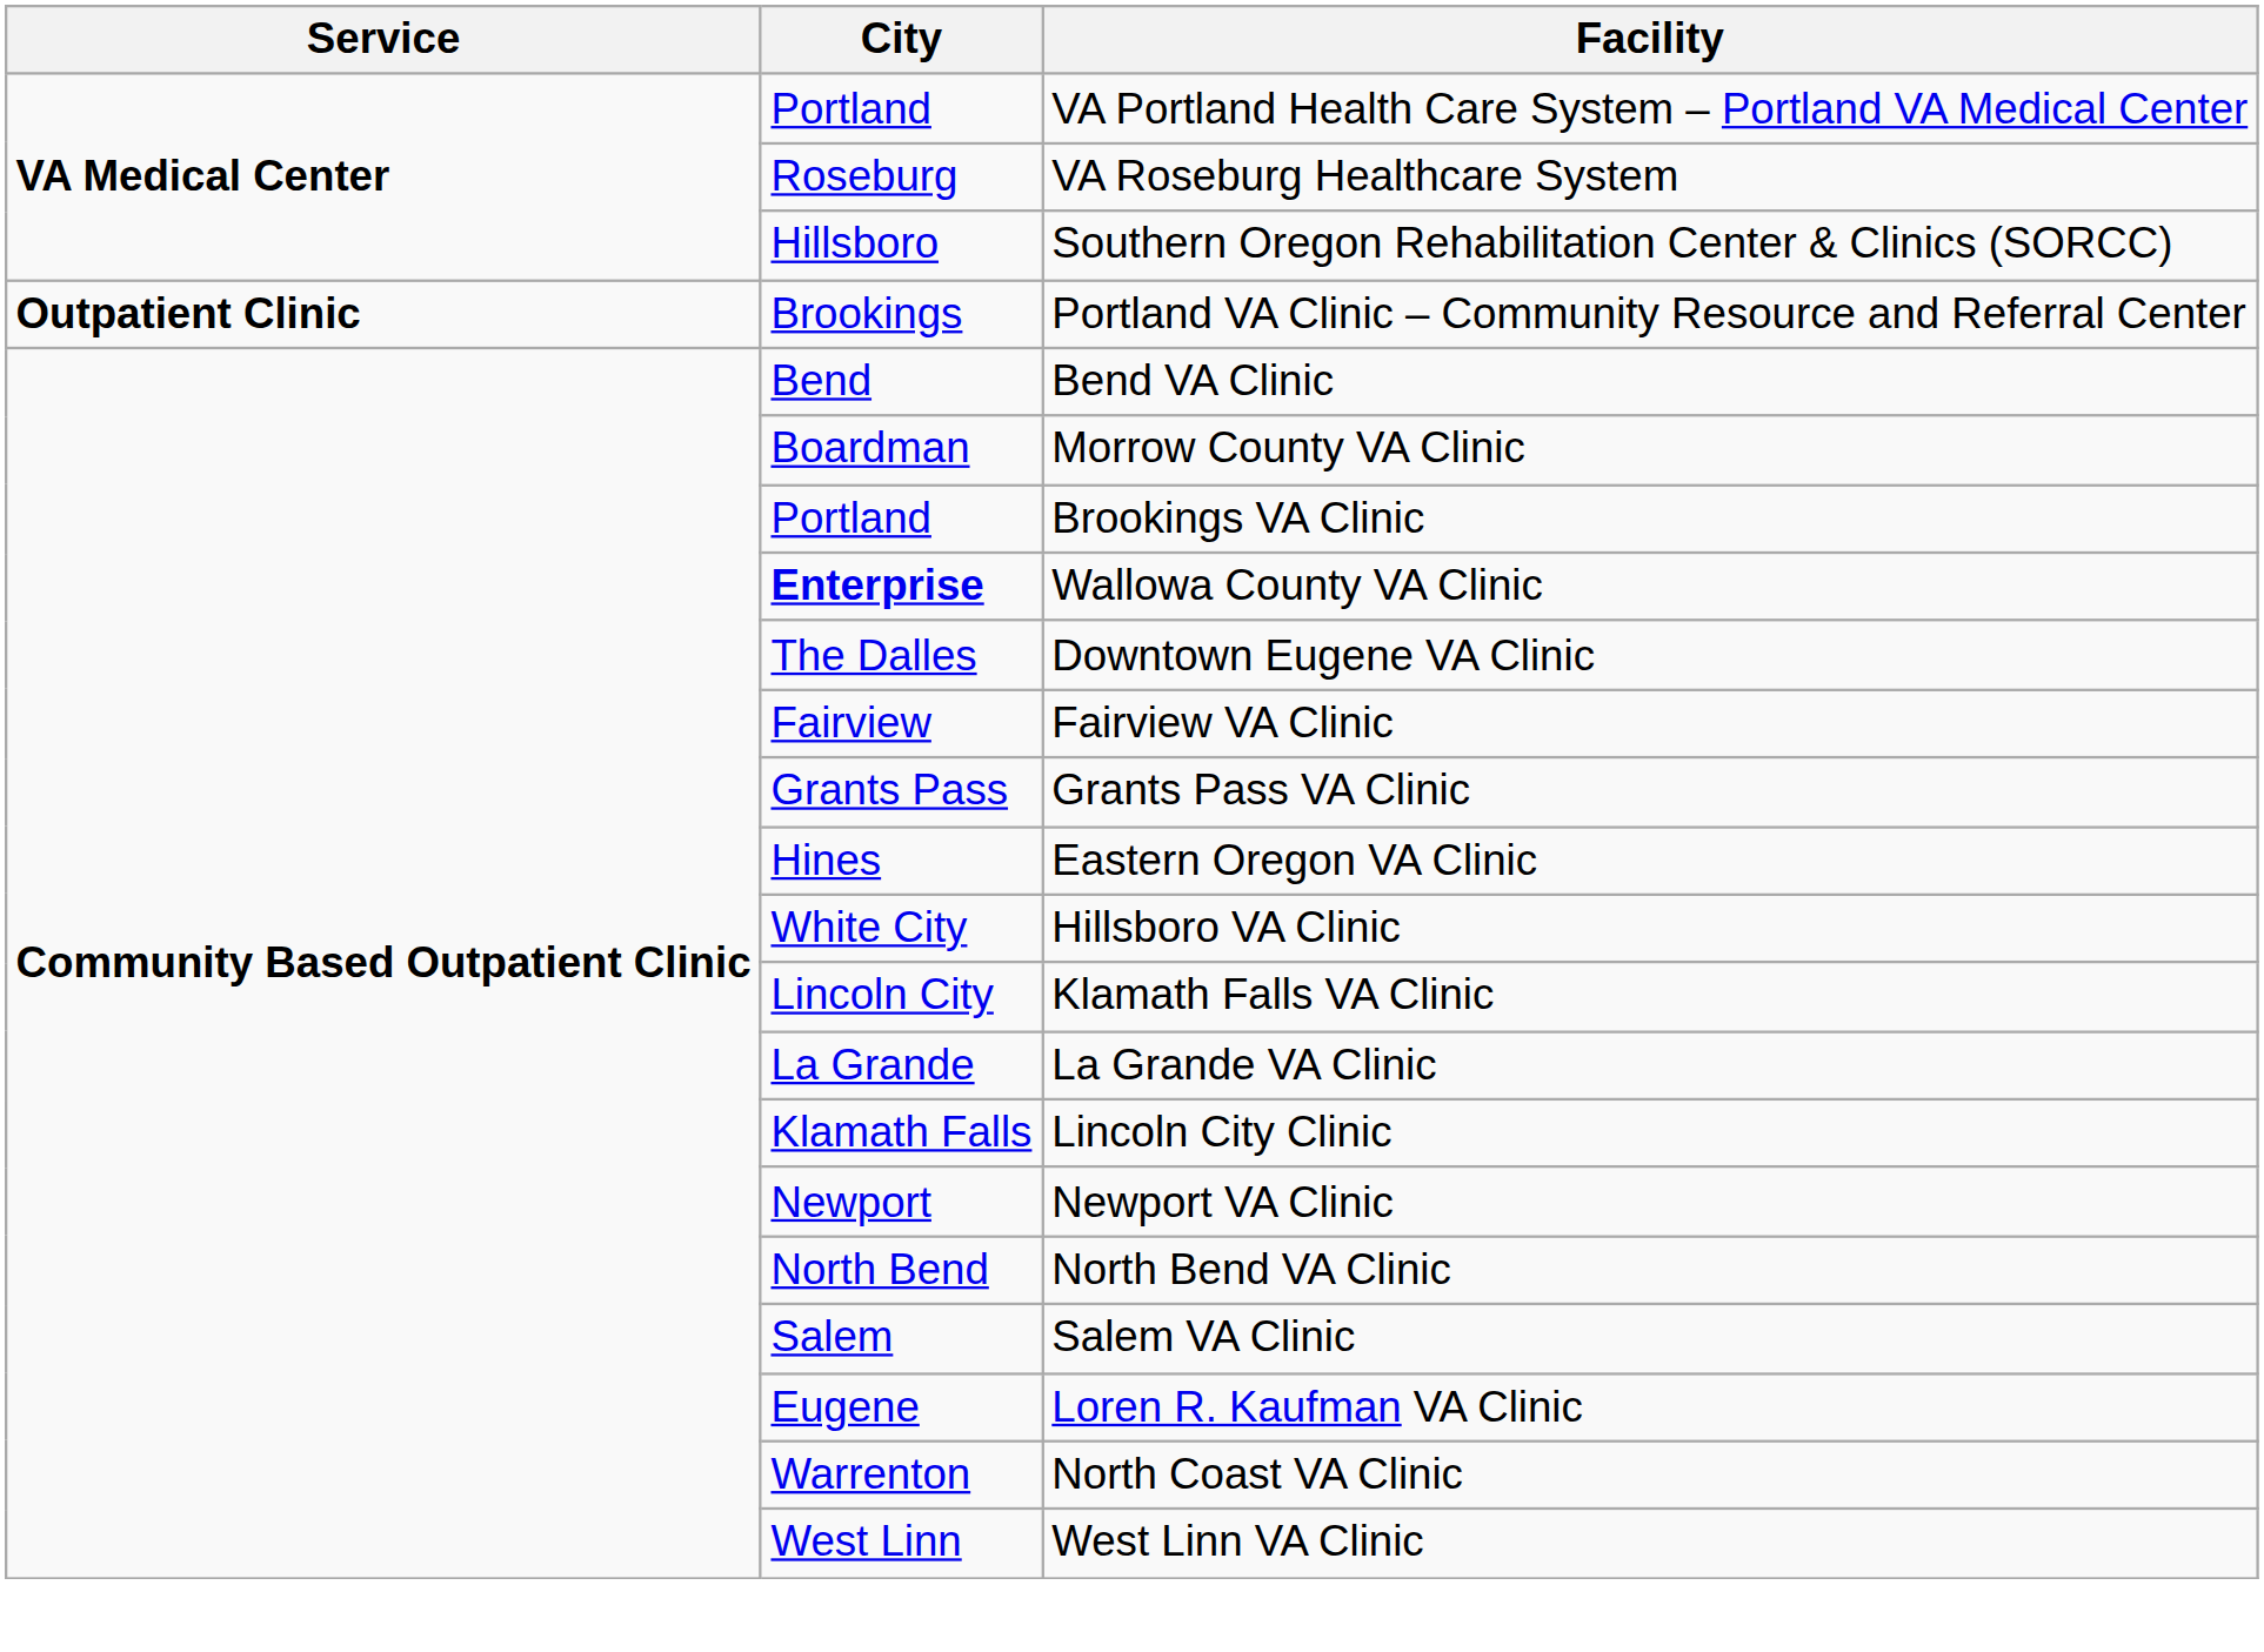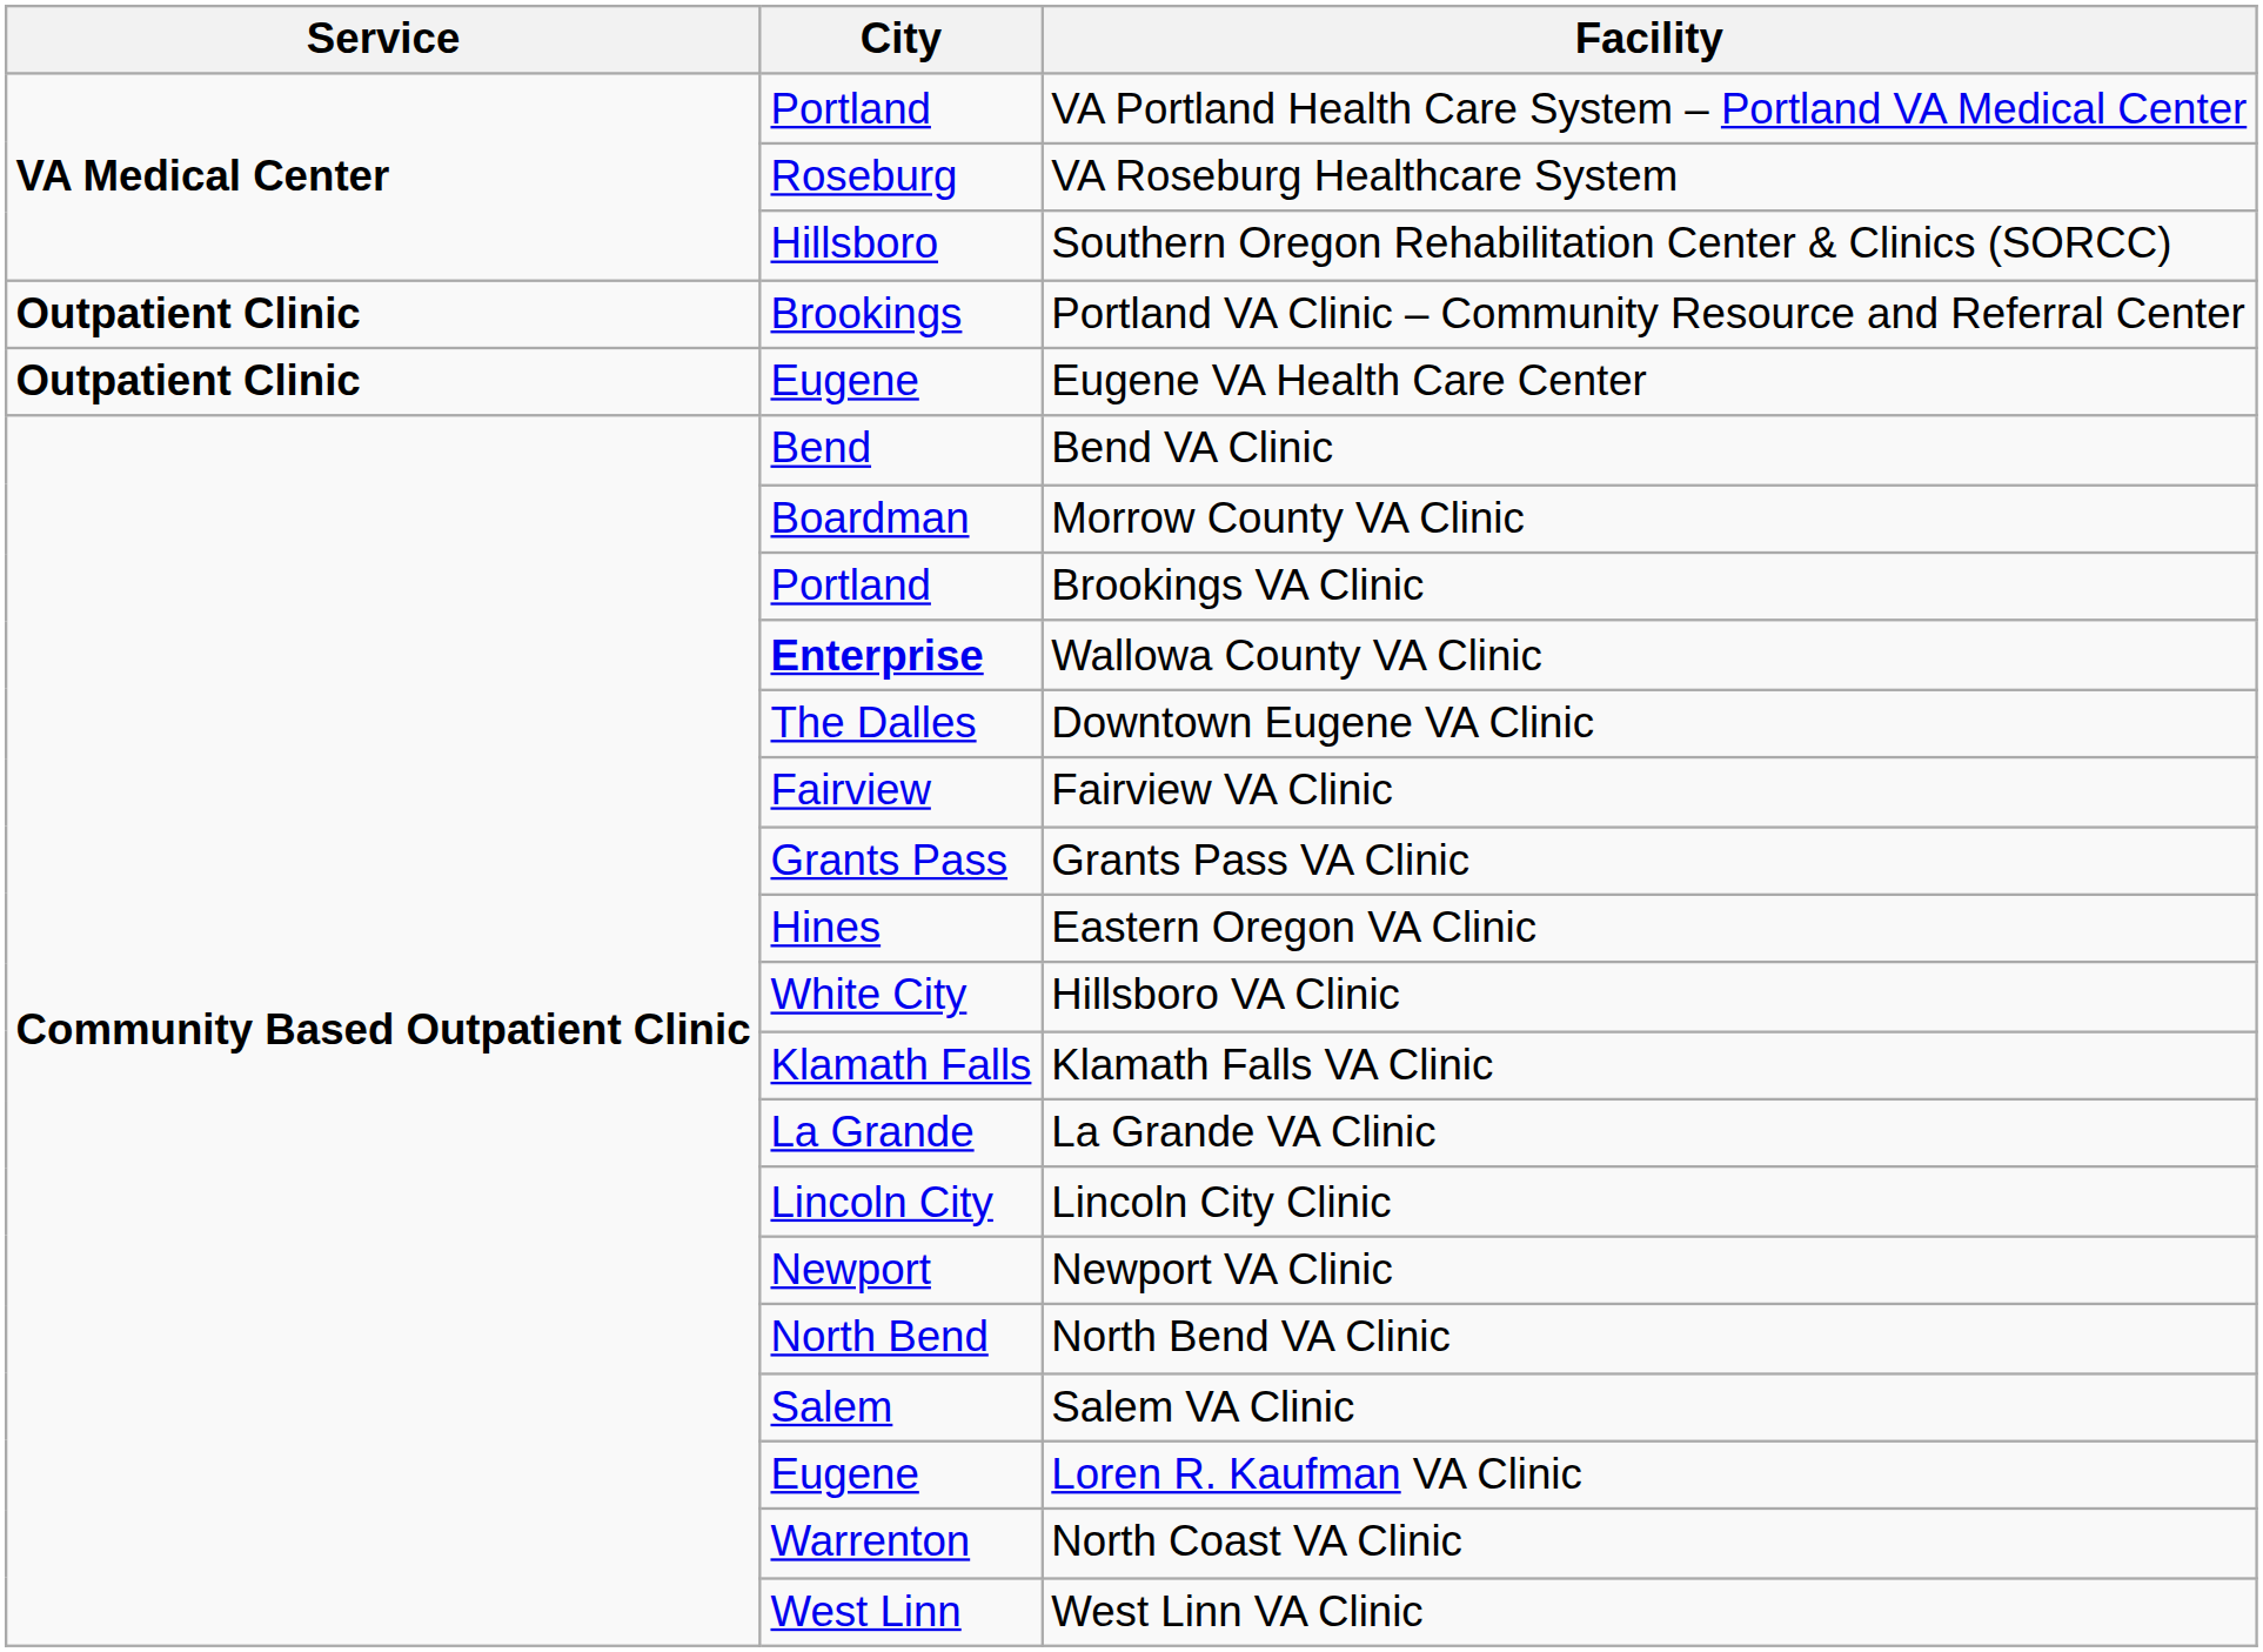+ row: Outpatient Clinic | Eugene | Eugene VA Health Care Center
Klamath Falls VA Clinic | City: Lincoln City -> Klamath Falls
Lincoln City Clinic | City: Klamath Falls -> Lincoln City
